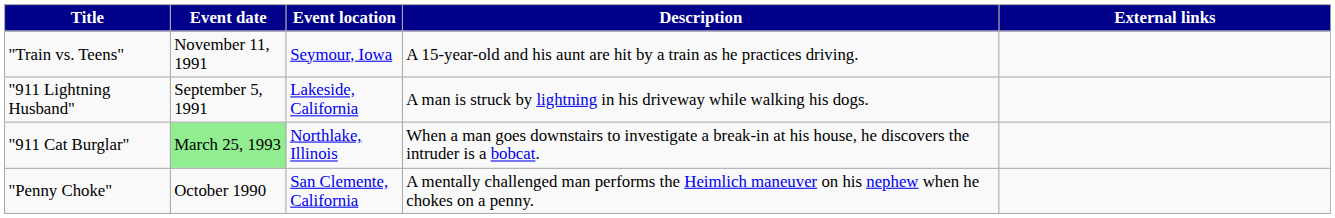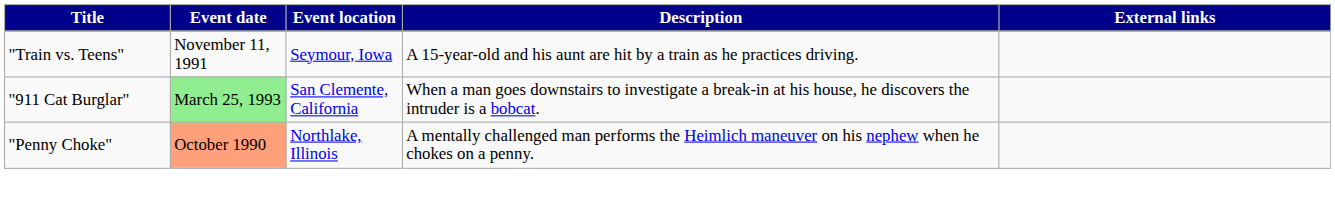- row: "911 Lightning Husband" | September 5, 1991 | Lakeside, California | A man is struck by lightning in his driveway while walking his dogs.
"911 Cat Burglar" | Event location: Northlake, Illinois -> San Clemente, California
"Penny Choke" | Event date: no background -> lightsalmon background
"Penny Choke" | Event location: San Clemente, California -> Northlake, Illinois
